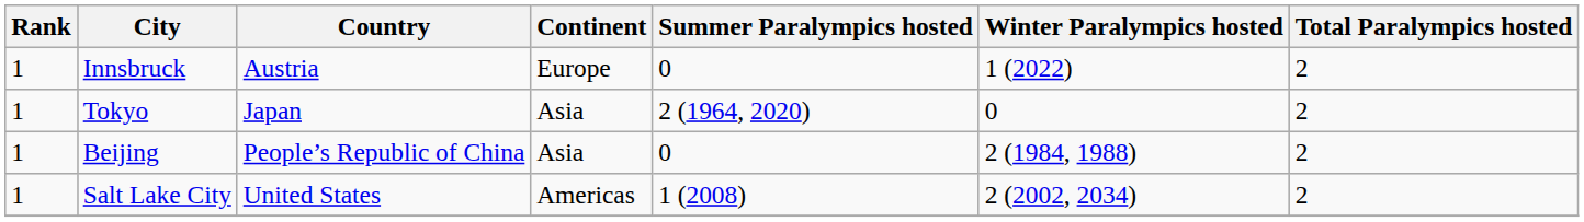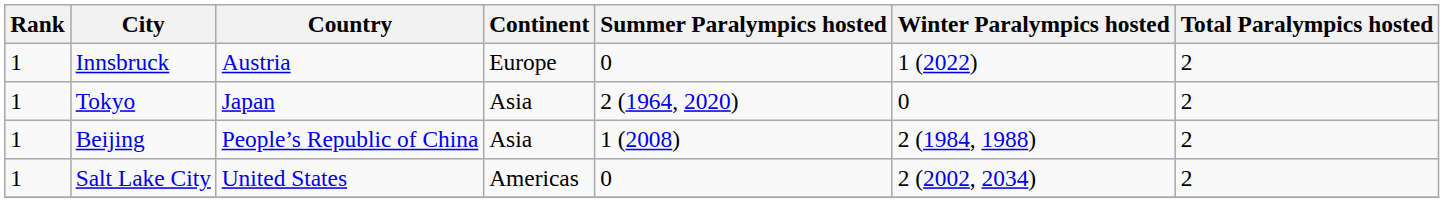Beijing | Summer Paralympics hosted: 0 -> 1 (2008)
Salt Lake City | Summer Paralympics hosted: 1 (2008) -> 0
